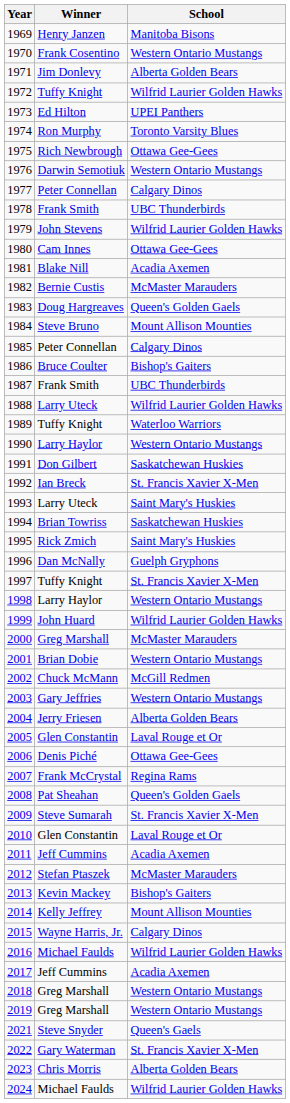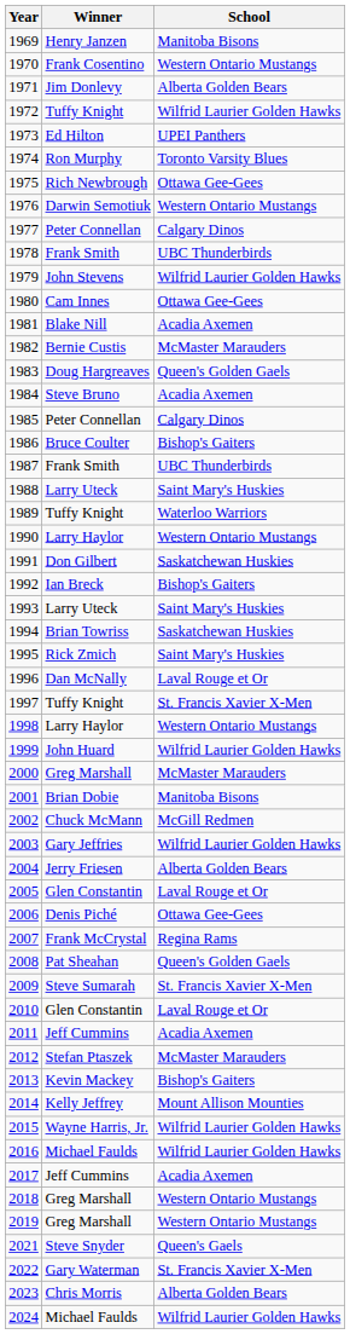1984 | School: Mount Allison Mounties -> Acadia Axemen
1988 | School: Wilfrid Laurier Golden Hawks -> Saint Mary's Huskies
1992 | School: St. Francis Xavier X-Men -> Bishop's Gaiters
1996 | School: Guelph Gryphons -> Laval Rouge et Or
2001 | School: Western Ontario Mustangs -> Manitoba Bisons
2003 | School: Western Ontario Mustangs -> Wilfrid Laurier Golden Hawks
2015 | School: Calgary Dinos -> Wilfrid Laurier Golden Hawks
